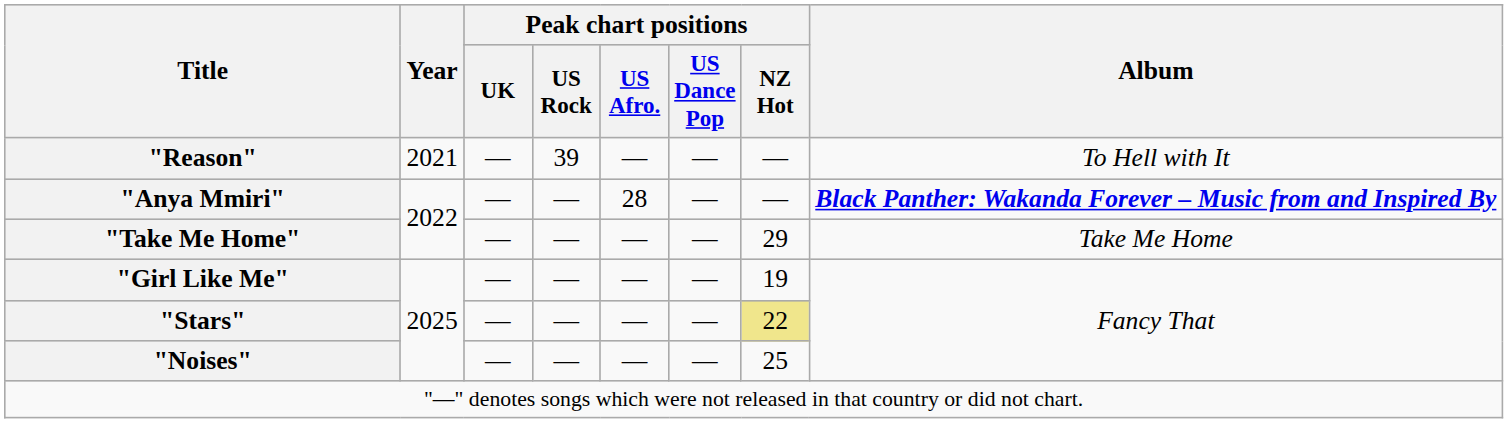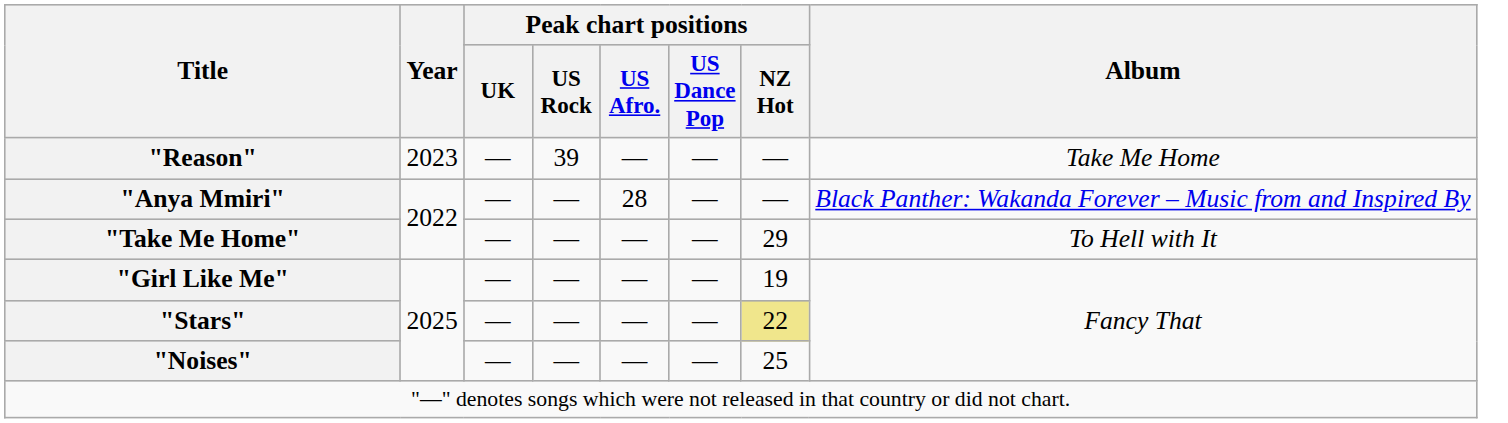"Reason" | Year: 2021 -> 2023
"Reason" | Album: To Hell with It -> Take Me Home
"Anya Mmiri" | Album: bold -> normal
"Take Me Home" | Album: Take Me Home -> To Hell with It
